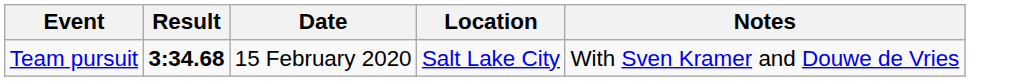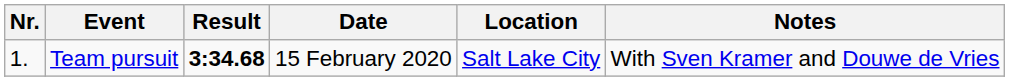+ column: Nr. | 1.
